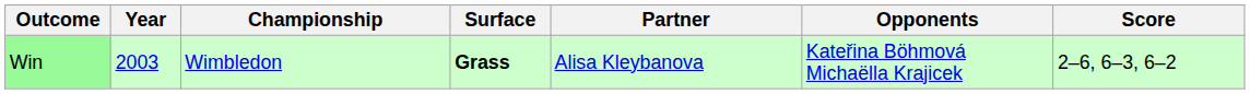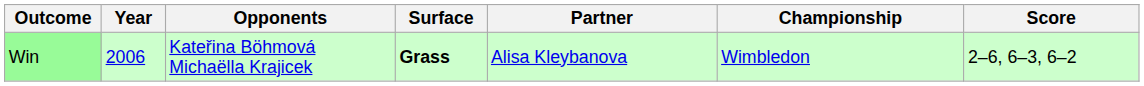columns swapped: Championship <-> Opponents
Win | Year: 2003 -> 2006
